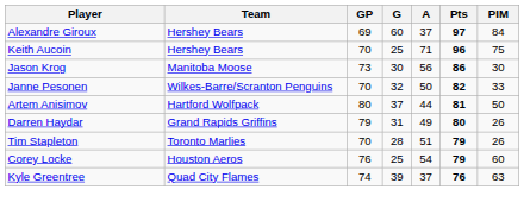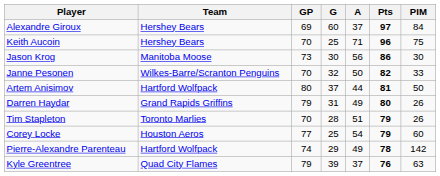Corey Locke | GP: 76 -> 77
+ row: Pierre-Alexandre Parenteau | Hartford Wolfpack | 74 | 29 | 49 | 78 | 142
Kyle Greentree | GP: 74 -> 79
